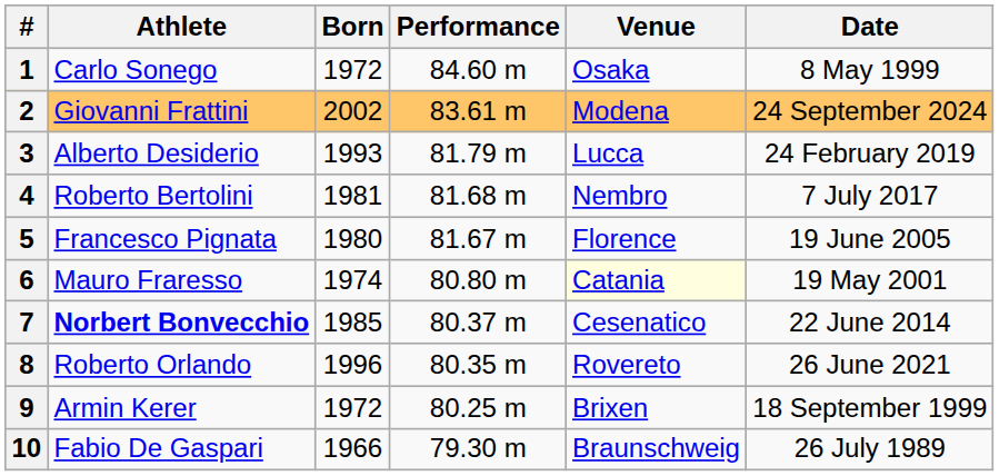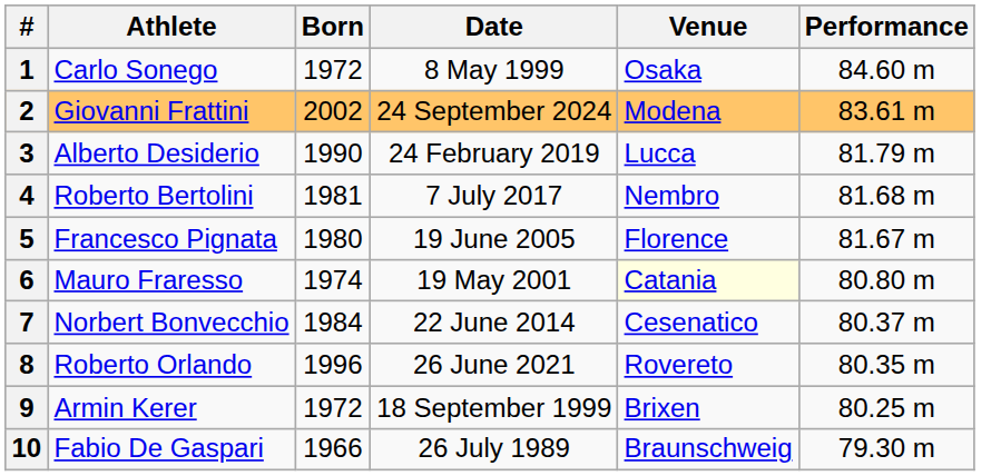columns swapped: Performance <-> Date
3 | Born: 1993 -> 1990
7 | Athlete: bold -> normal
7 | Born: 1985 -> 1984
